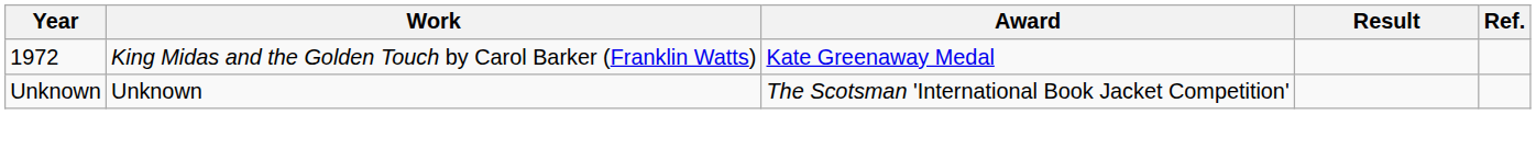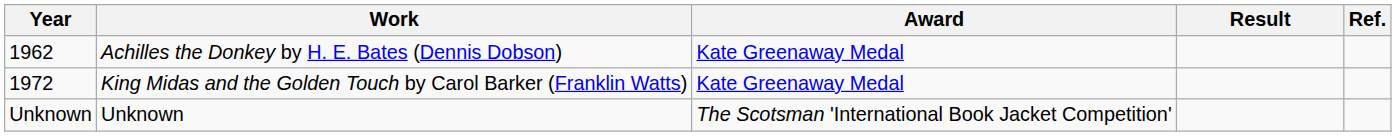+ row: 1962 | Achilles the Donkey by H. E. Bates (Dennis Dobson) | Kate Greenaway Medal
